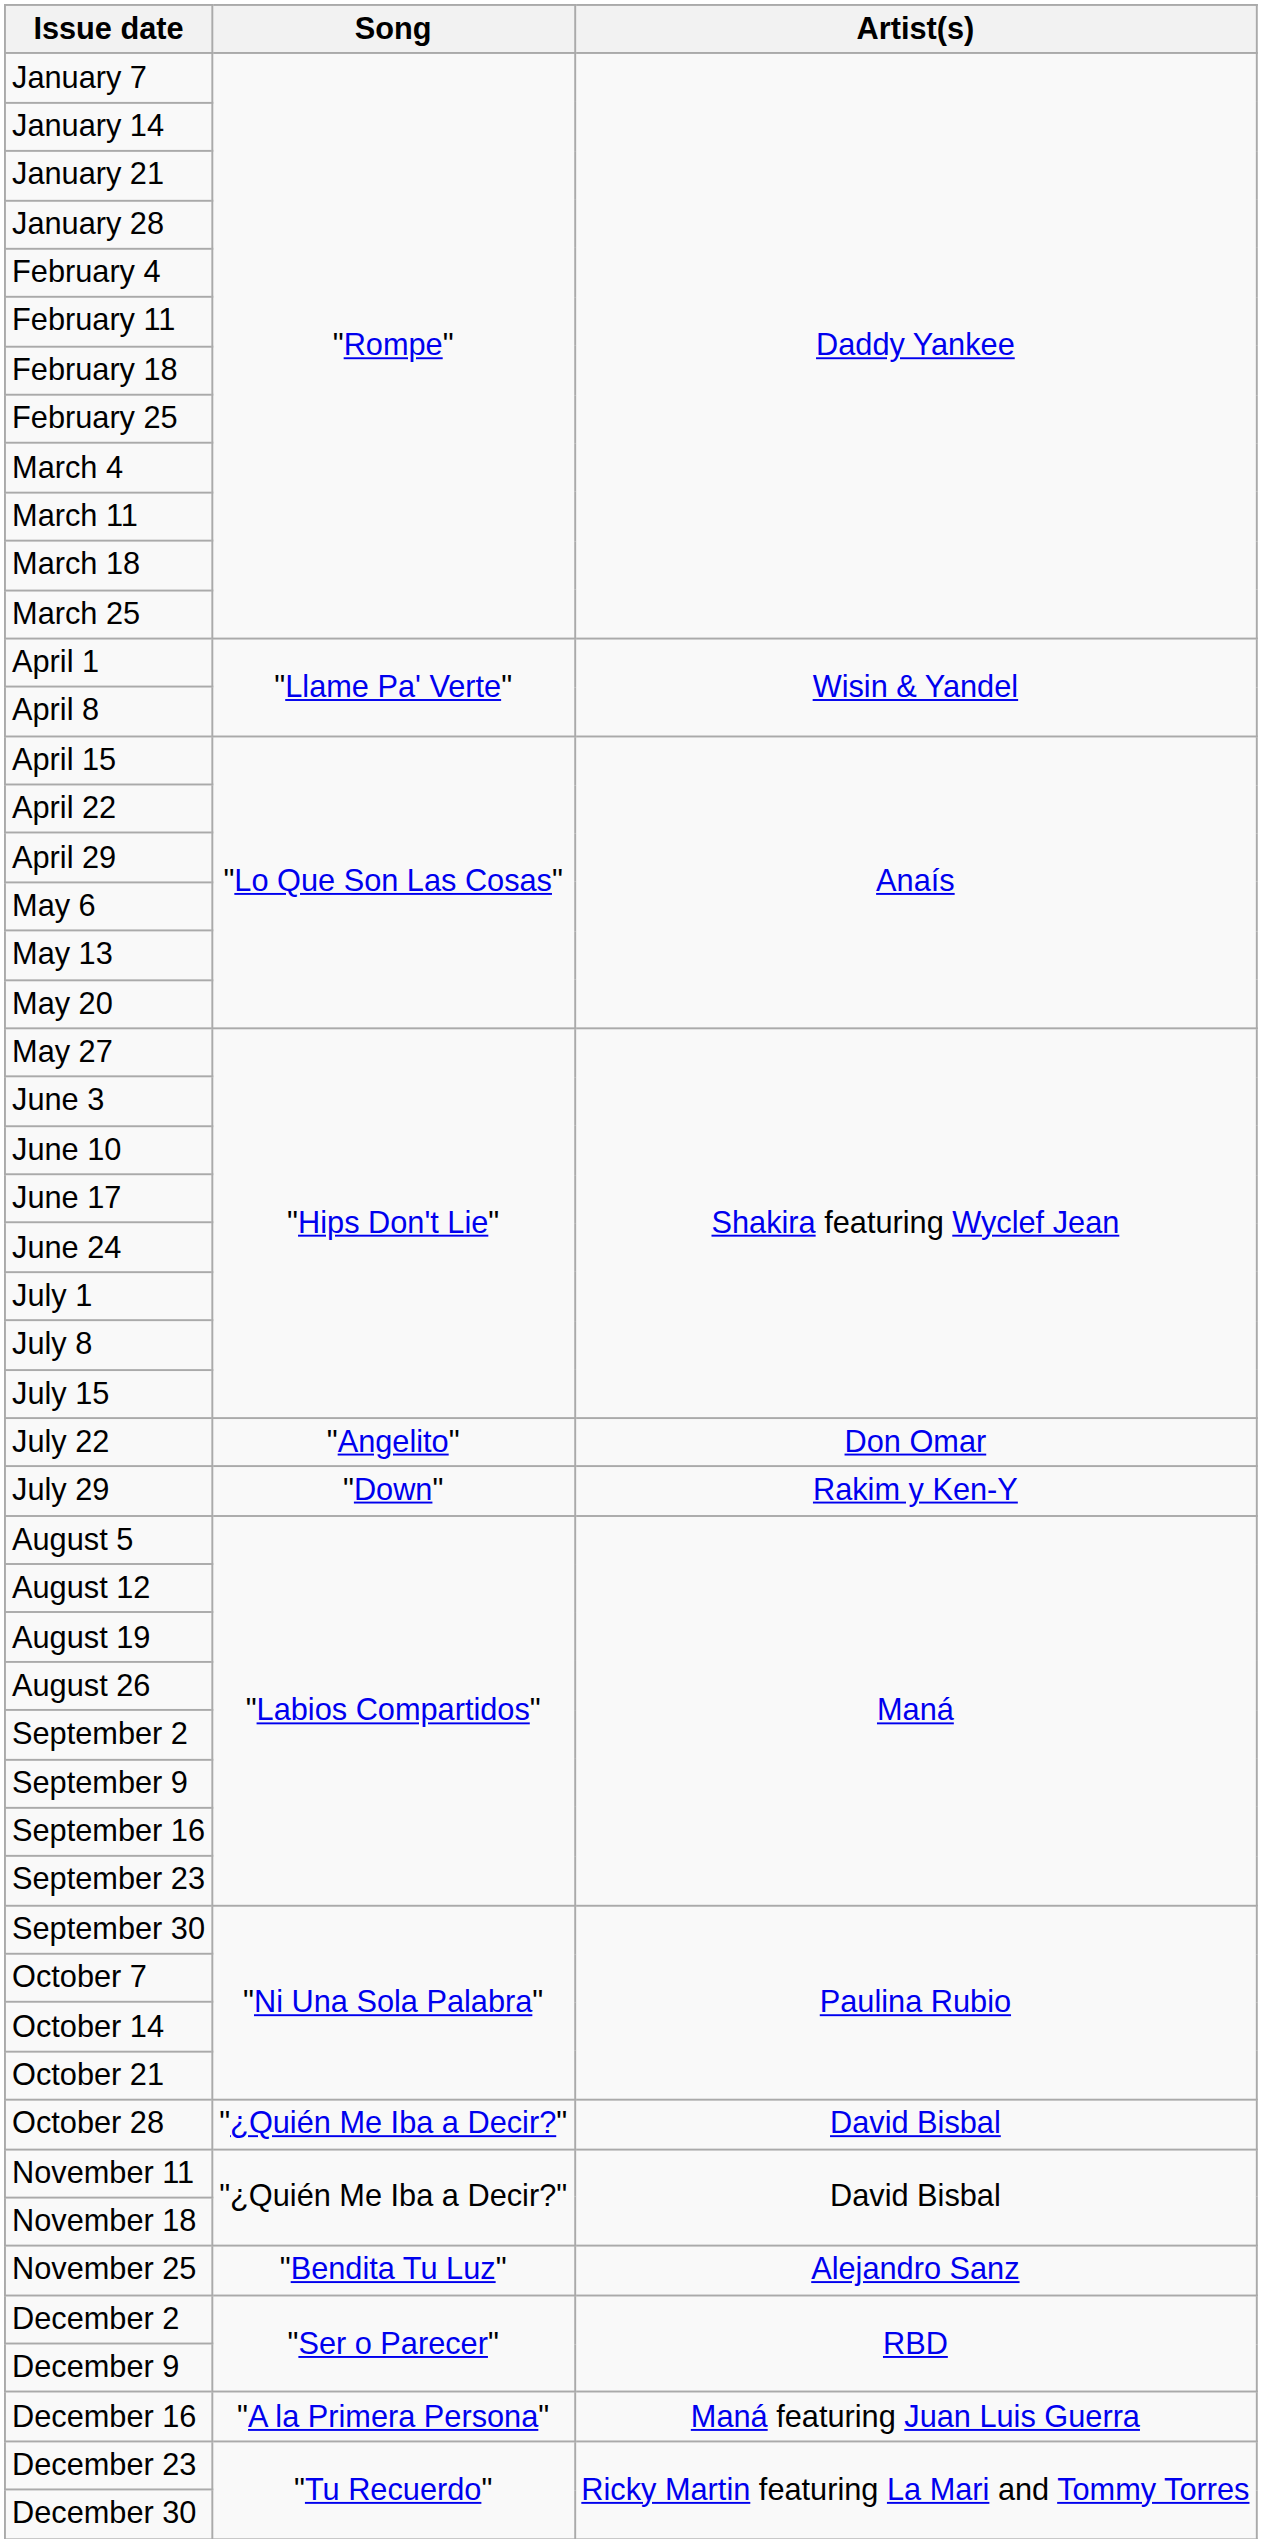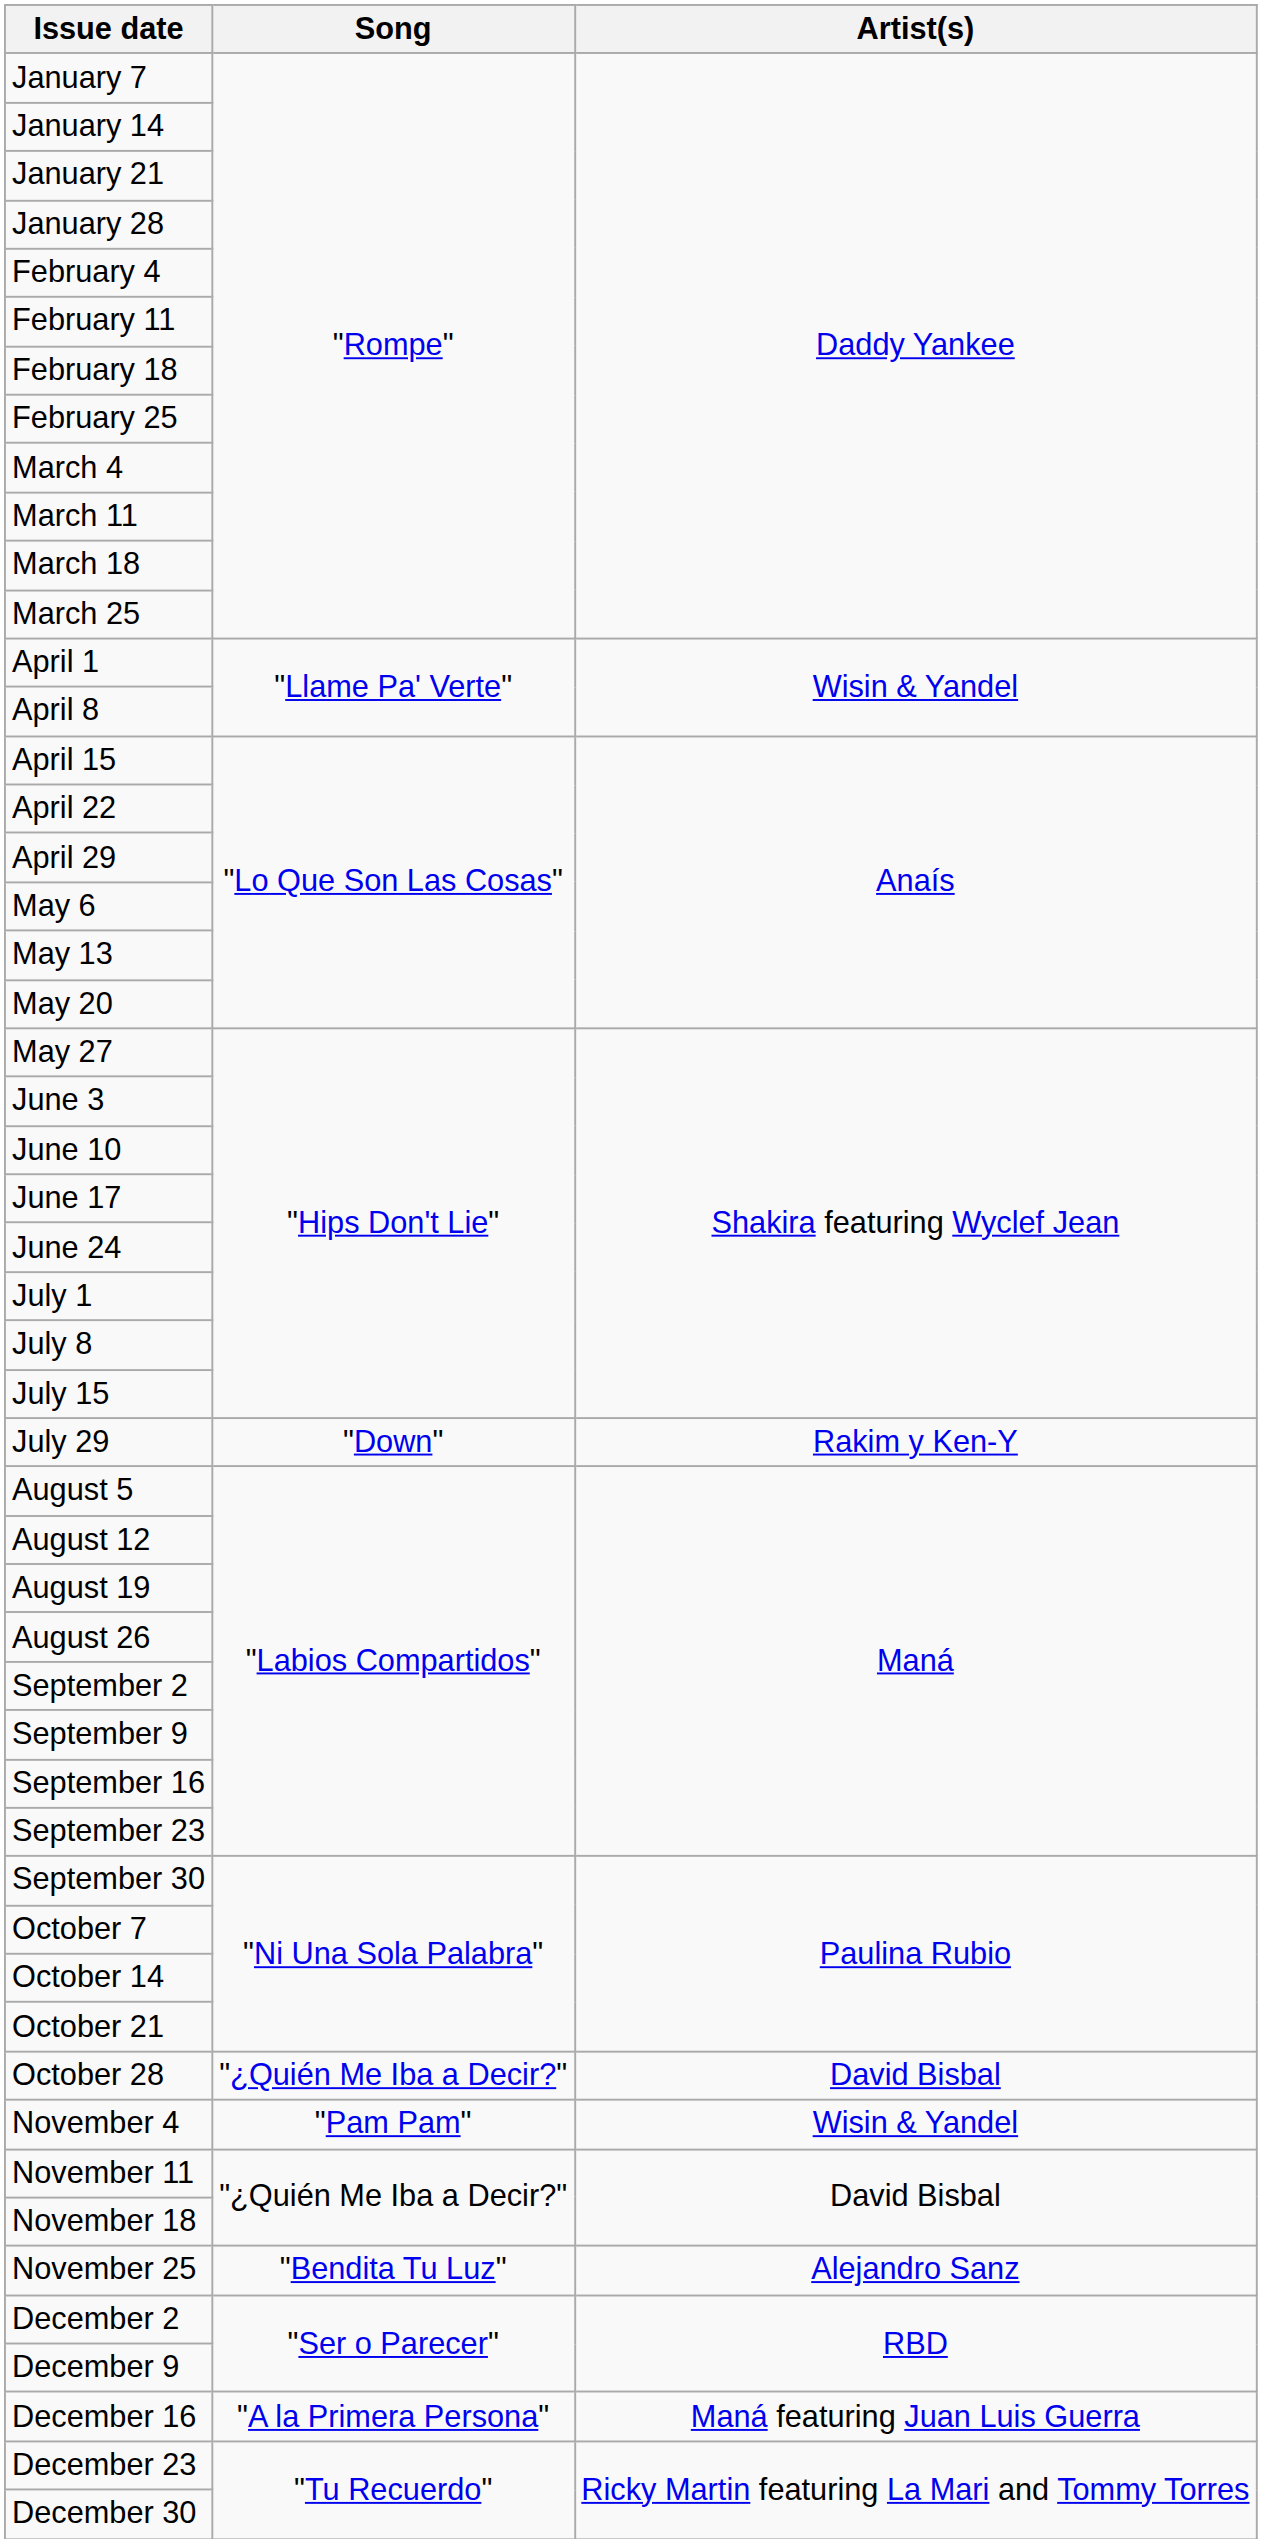- row: July 22 | "Angelito" | Don Omar
+ row: November 4 | "Pam Pam" | Wisin & Yandel
